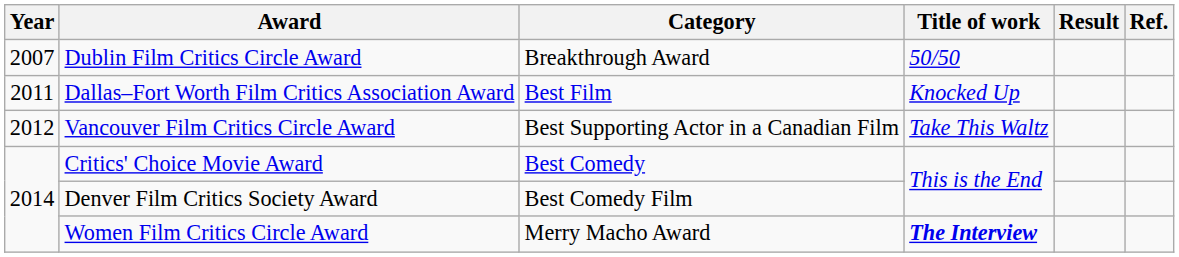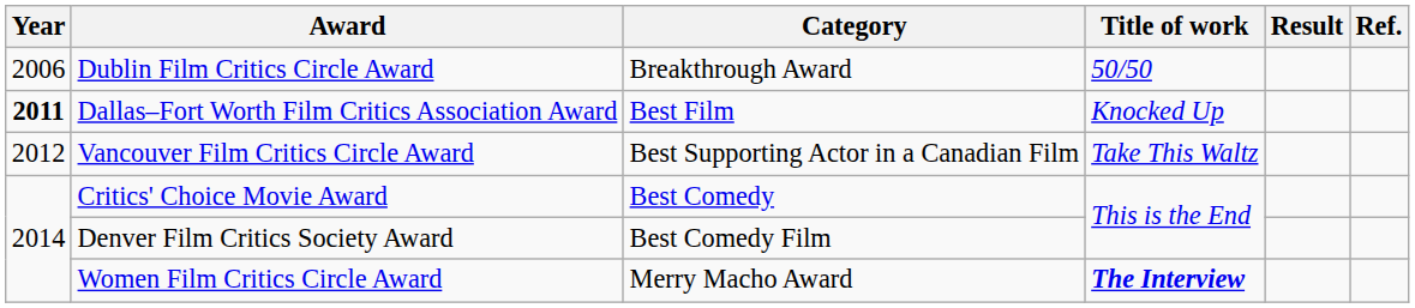Dublin Film Critics Circle Award | Year: 2007 -> 2006
Dallas–Fort Worth Film Critics Association Award | Year: normal -> bold
